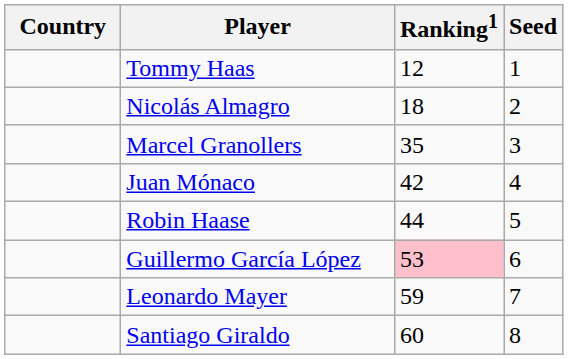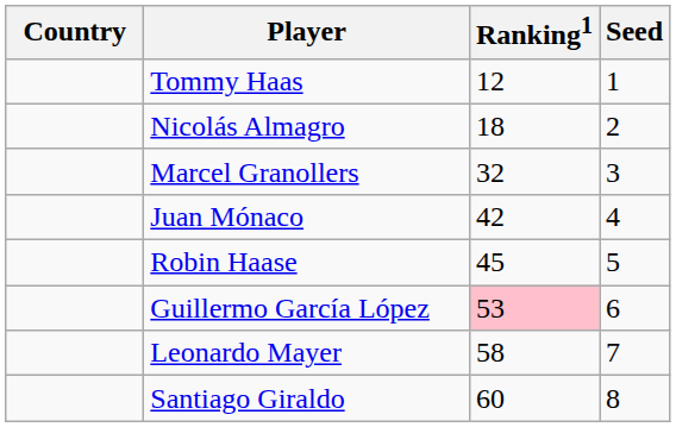Marcel Granollers | Ranking1: 35 -> 32
Robin Haase | Ranking1: 44 -> 45
Leonardo Mayer | Ranking1: 59 -> 58
